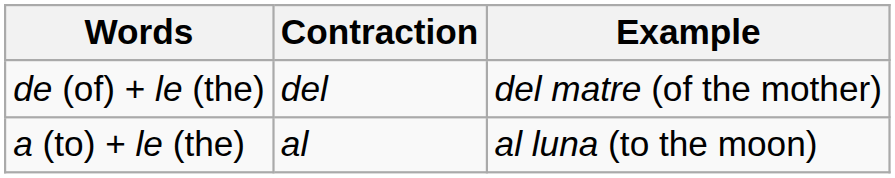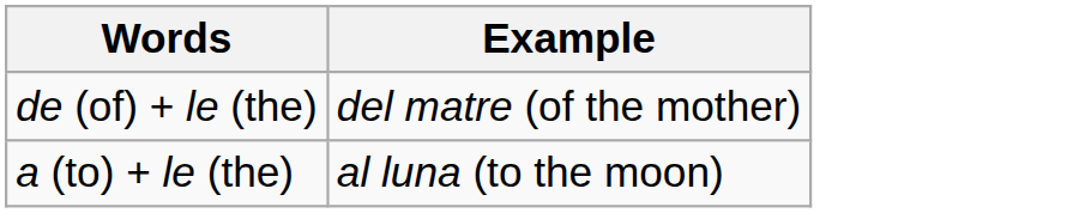- column: Contraction | del | al
